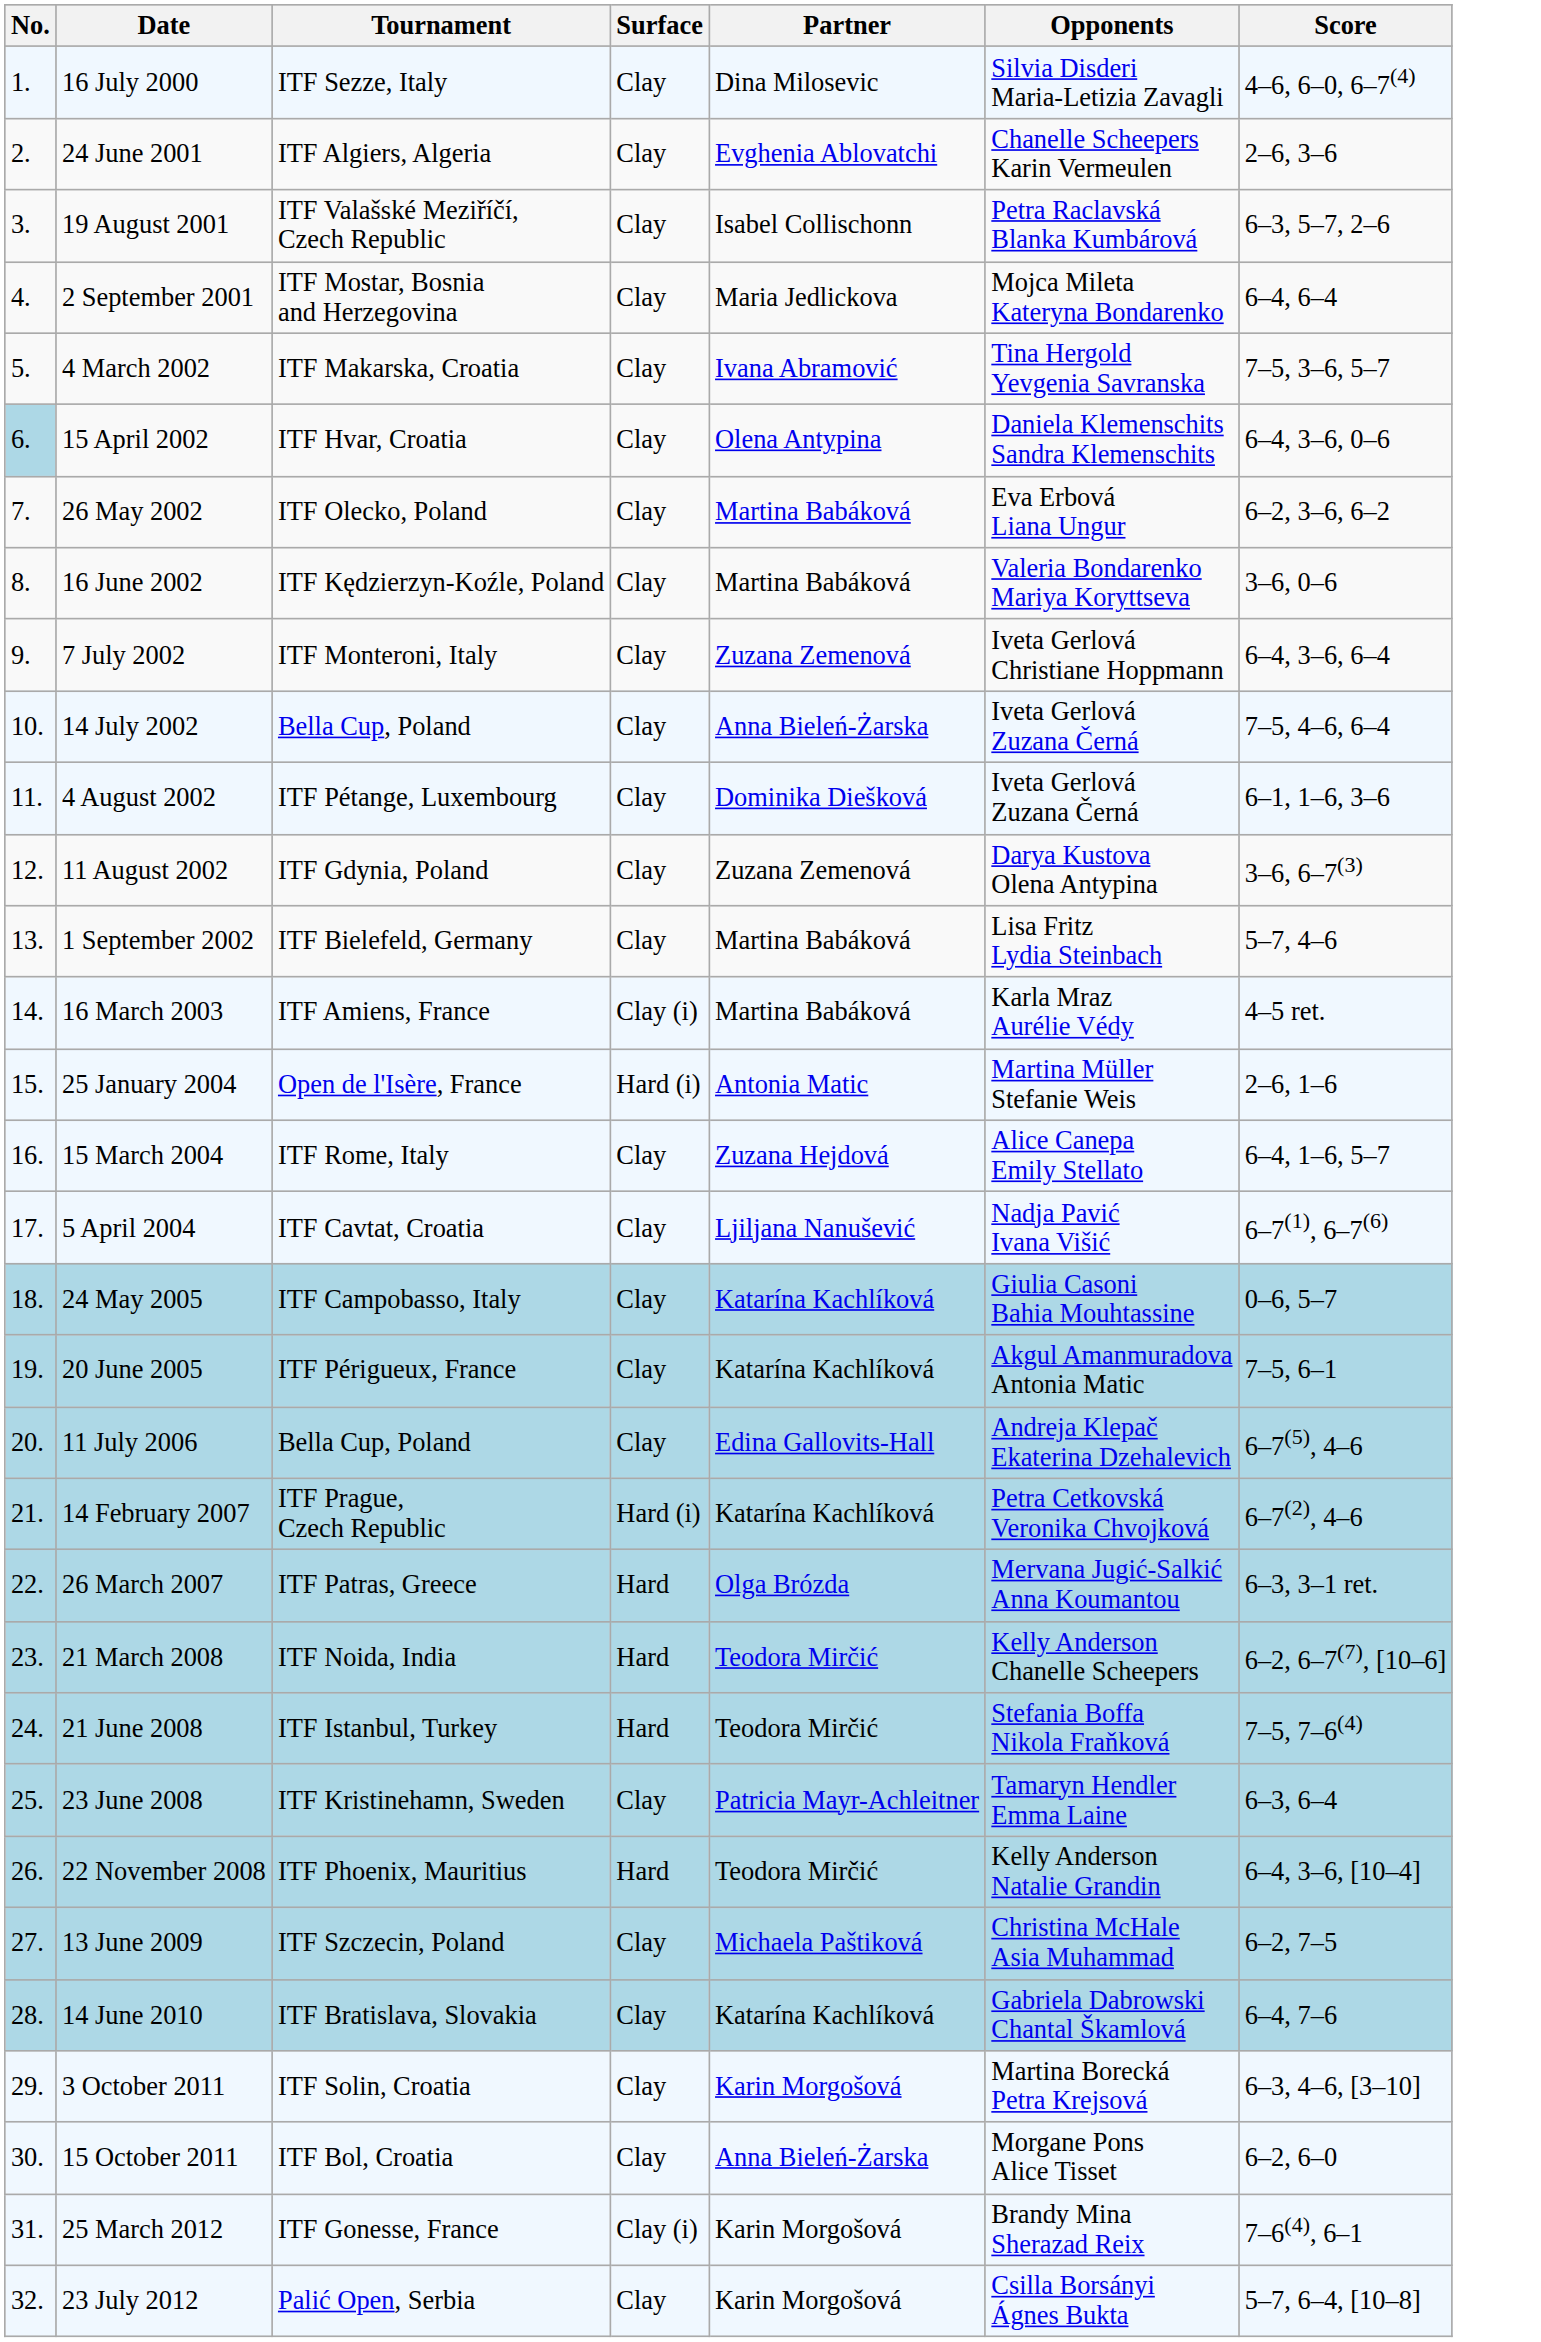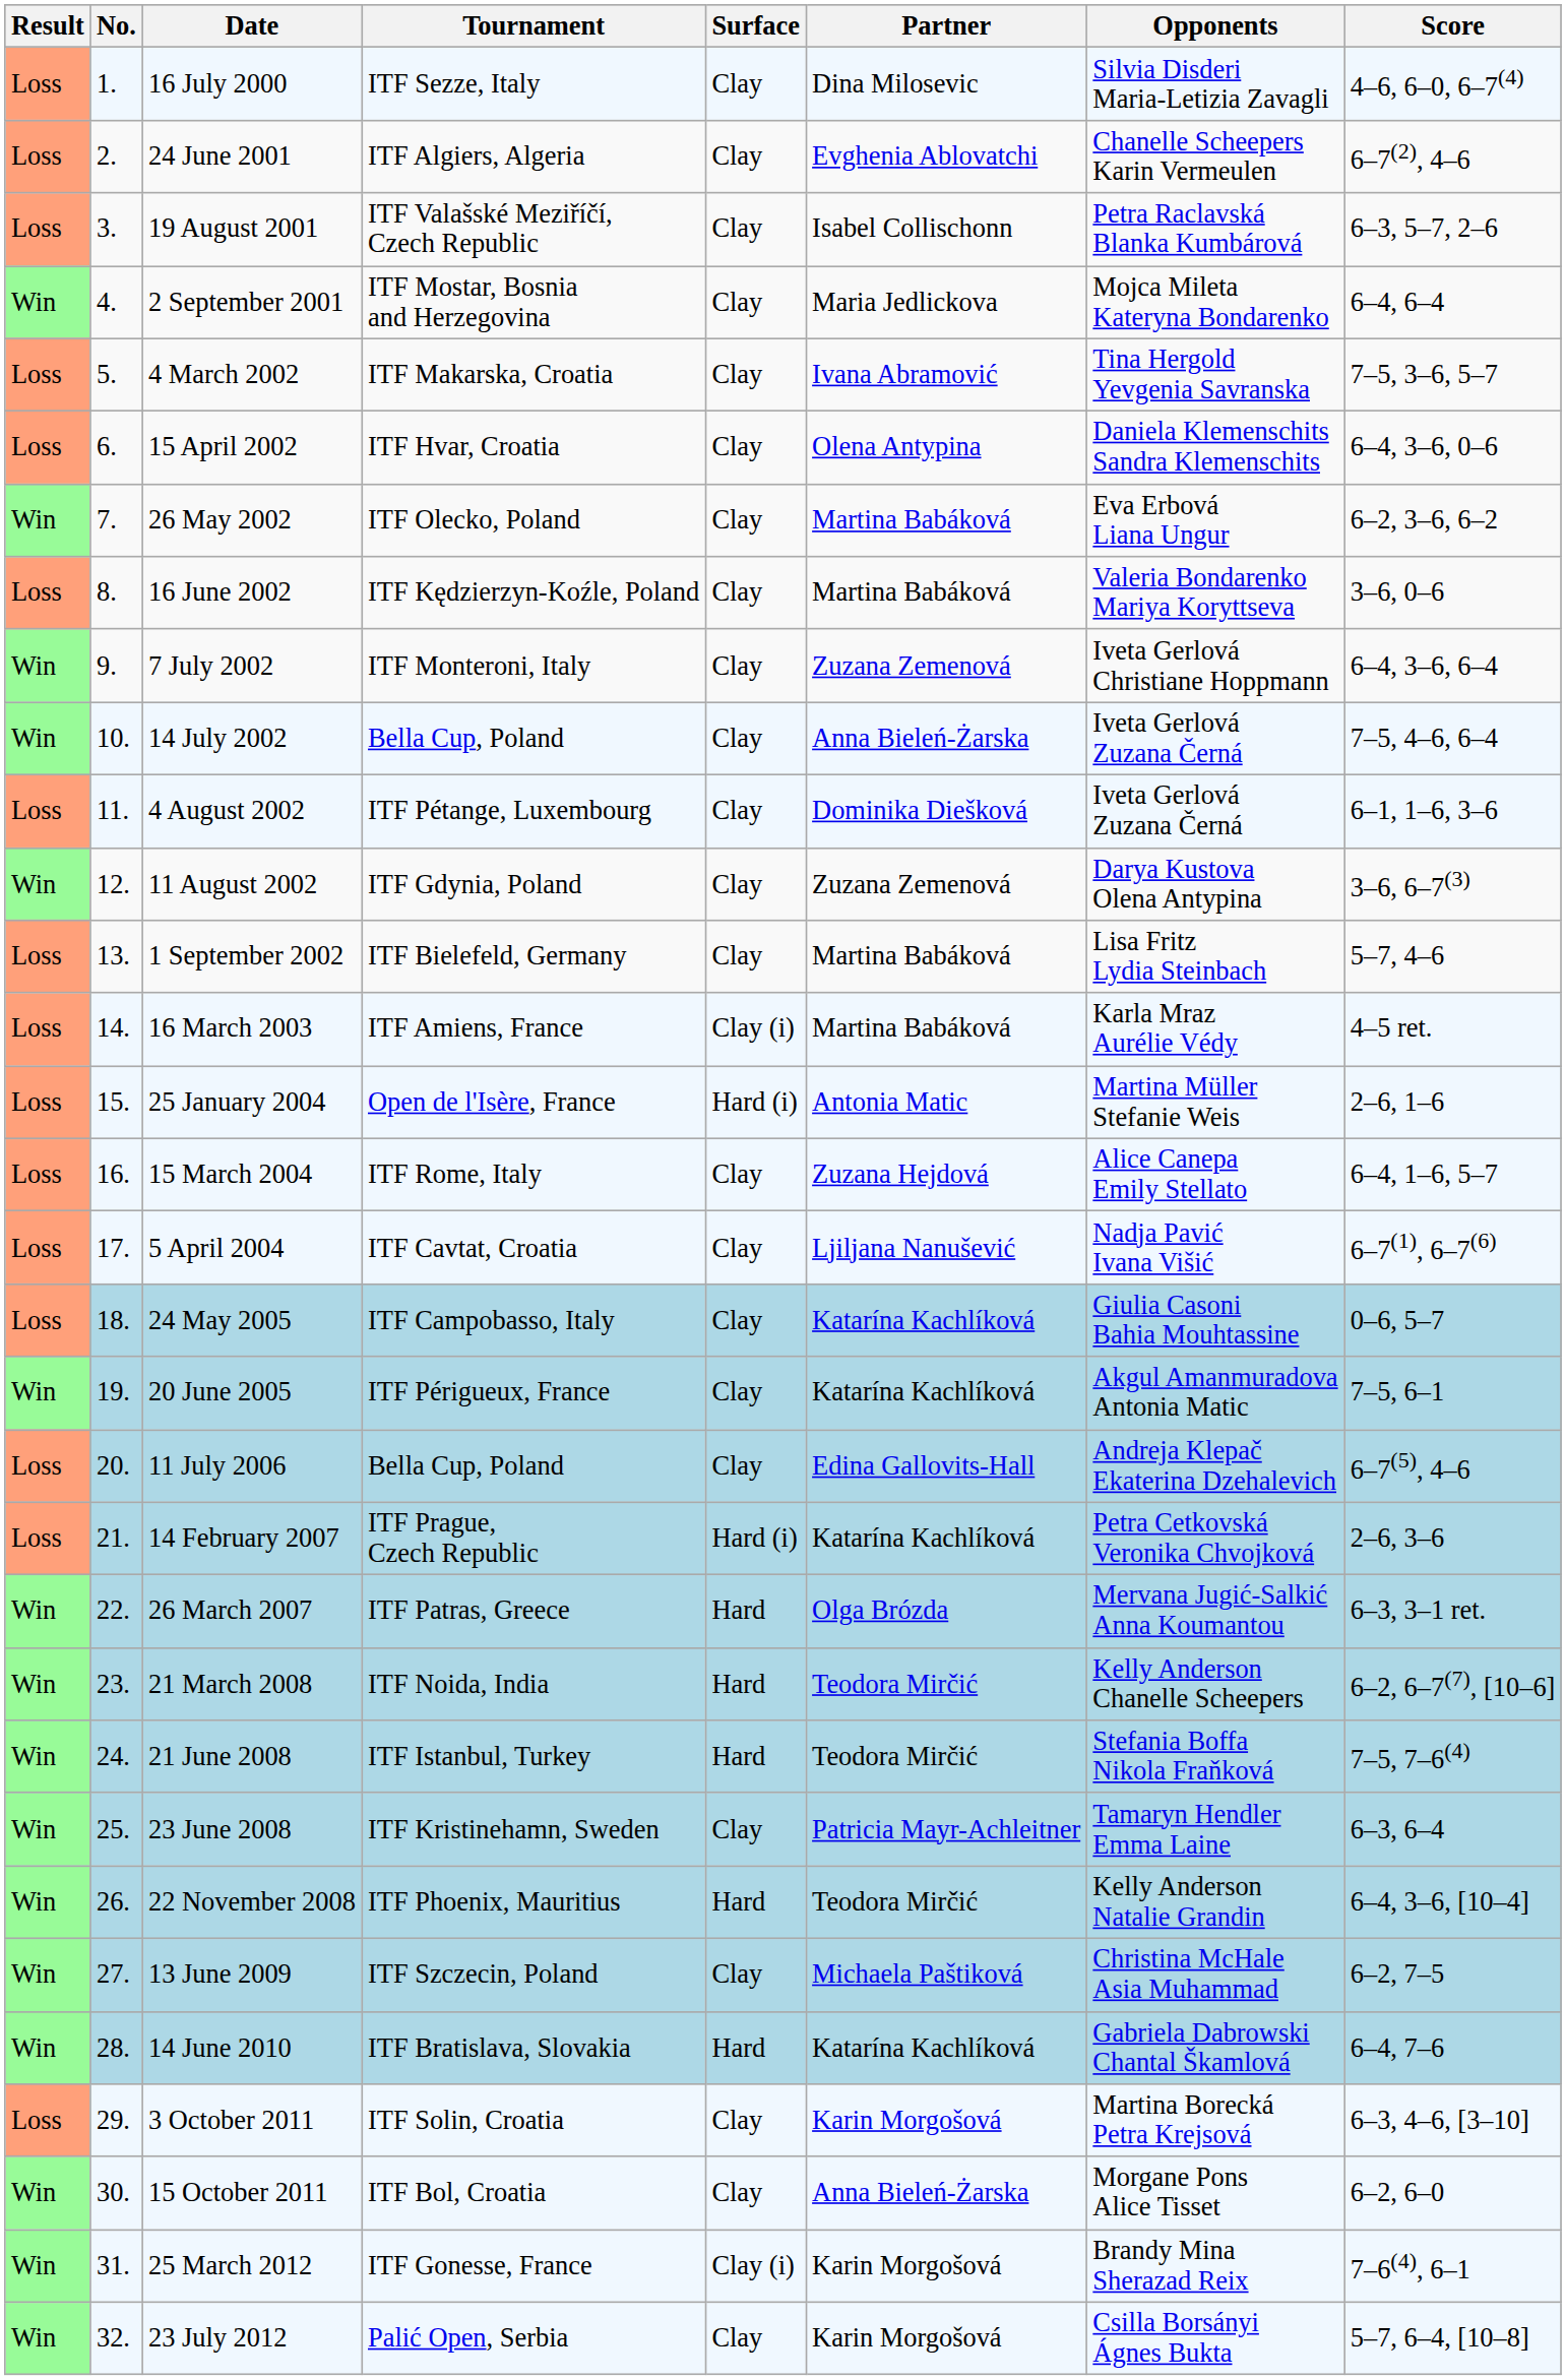+ column: Result | Loss | Loss | Loss | Win | Loss | Loss | Win | Loss | Win | Win | Loss | Win | Loss | Loss | Loss | Loss | Loss | Loss | Win | Loss | Loss | Win | Win | Win | Win | Win | Win | Win | Loss | Win | Win | Win
24 June 2001 | Score: 2–6, 3–6 -> 6–7(2), 4–6
15 April 2002 | No.: lightblue background -> no background
14 February 2007 | Score: 6–7(2), 4–6 -> 2–6, 3–6
14 June 2010 | Surface: Clay -> Hard
